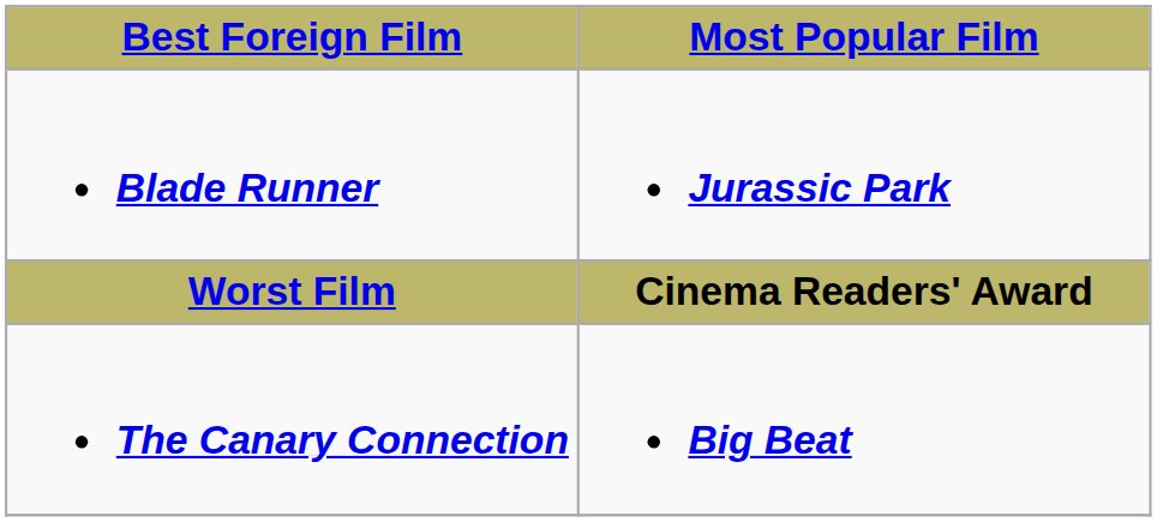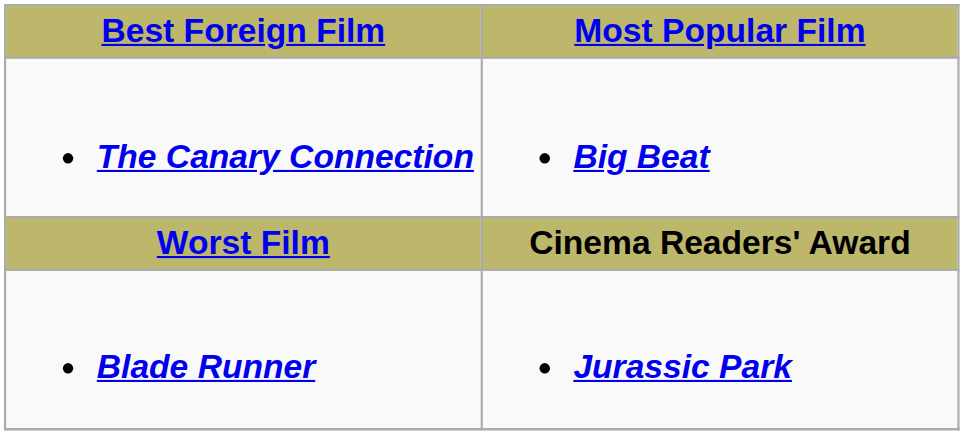rows swapped: Blade Runner <-> The Canary Connection
